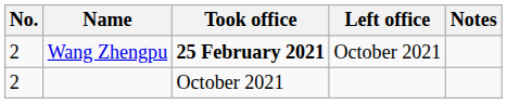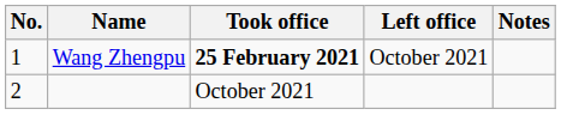Wang Zhengpu | No.: 2 -> 1
